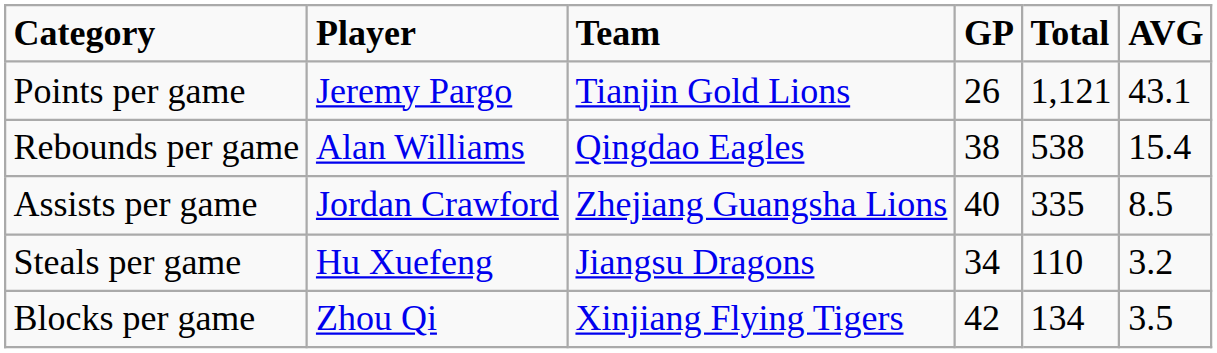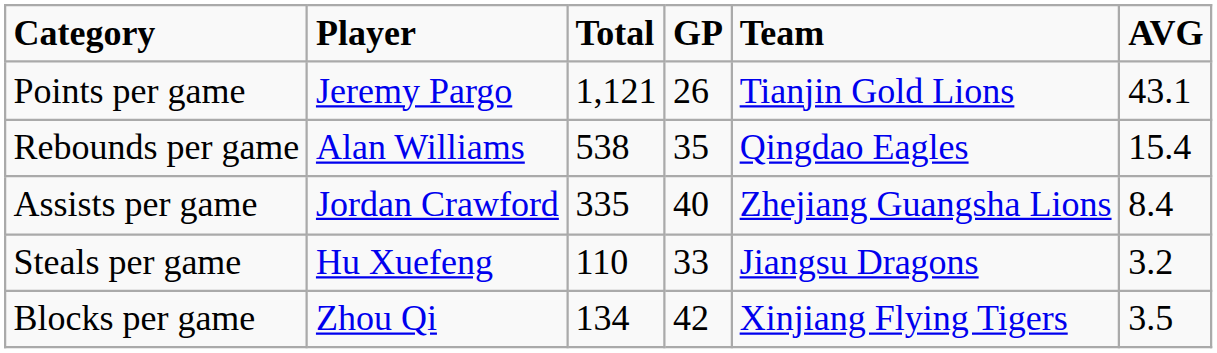columns swapped: Team <-> Total
Rebounds per game | GP: 38 -> 35
Assists per game | AVG: 8.5 -> 8.4
Steals per game | GP: 34 -> 33
